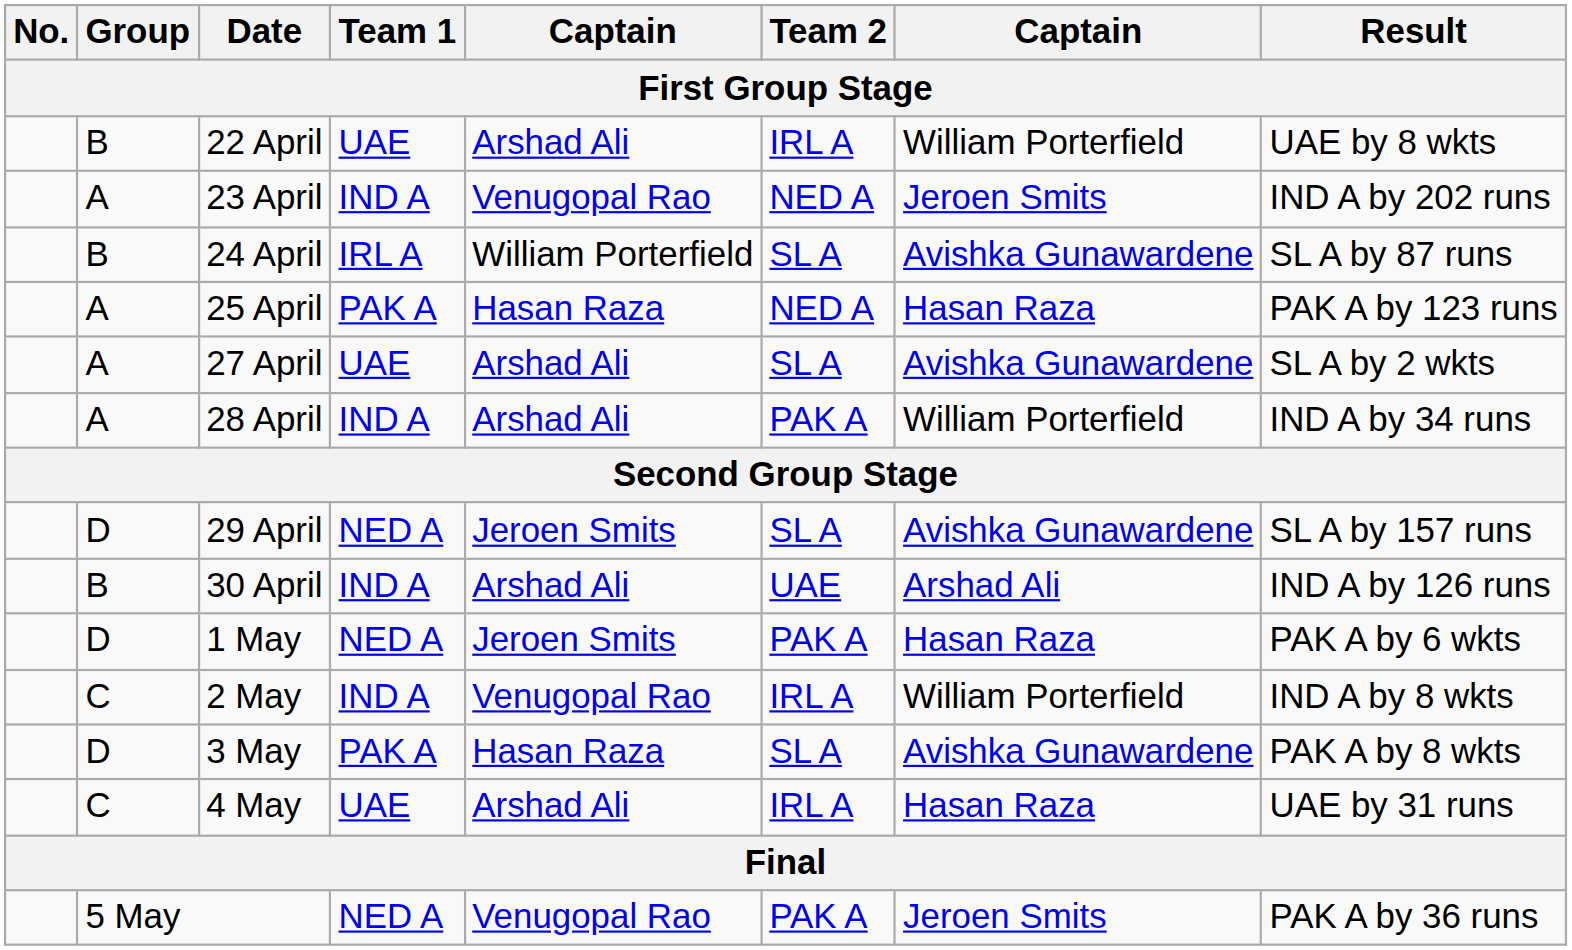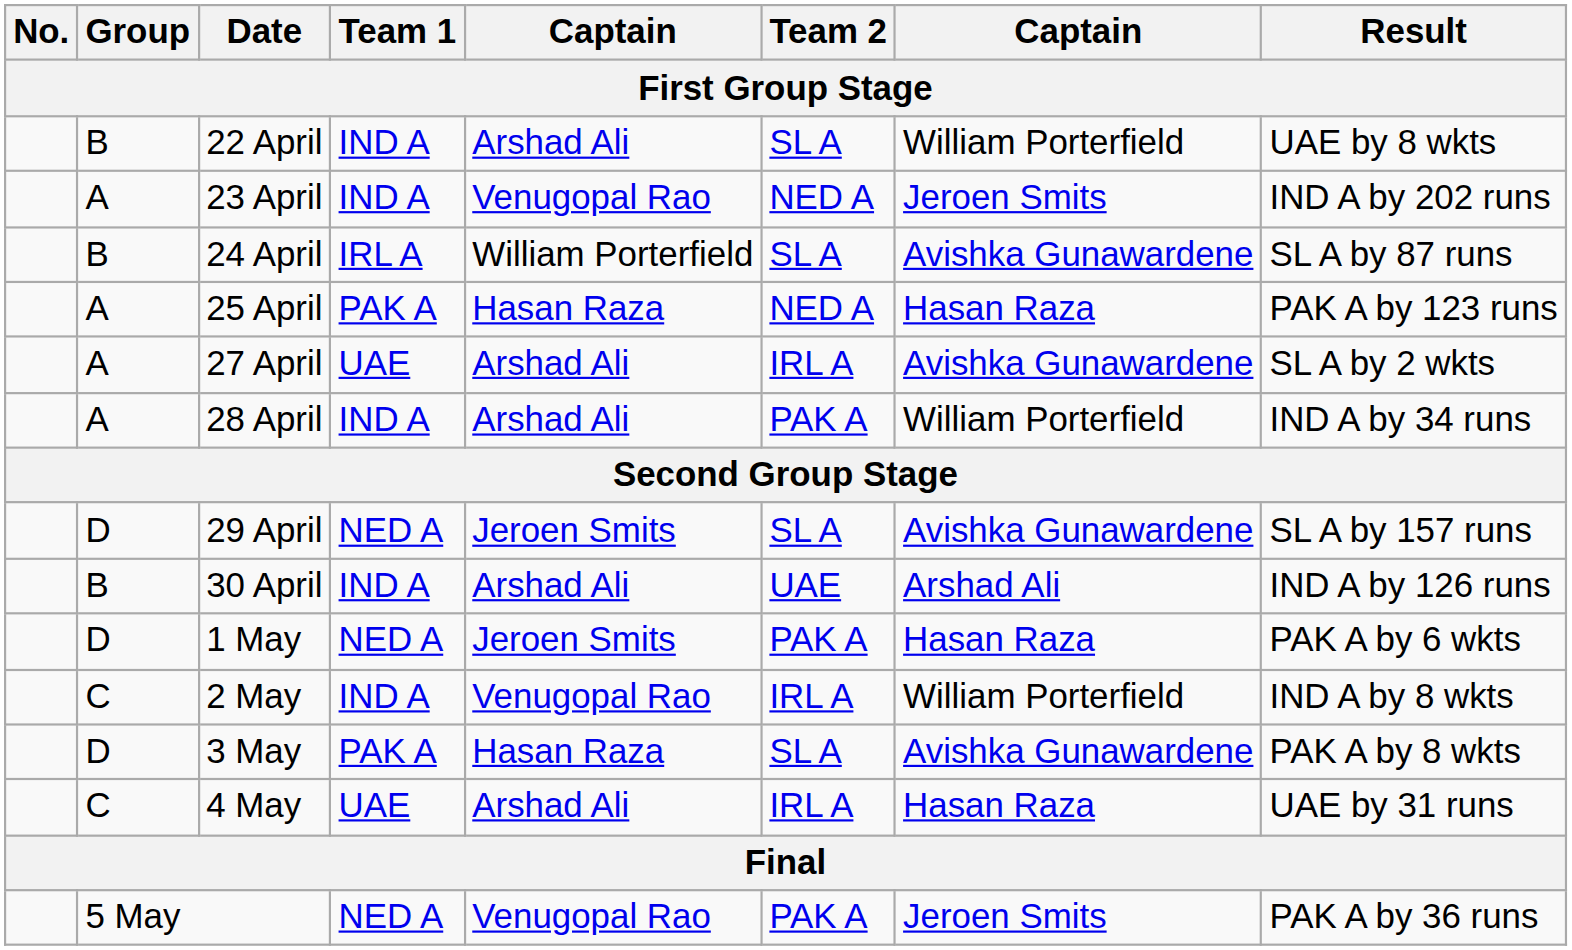22 April | Team 1: UAE -> IND A
22 April | Team 2: IRL A -> SL A
27 April | Team 2: SL A -> IRL A
